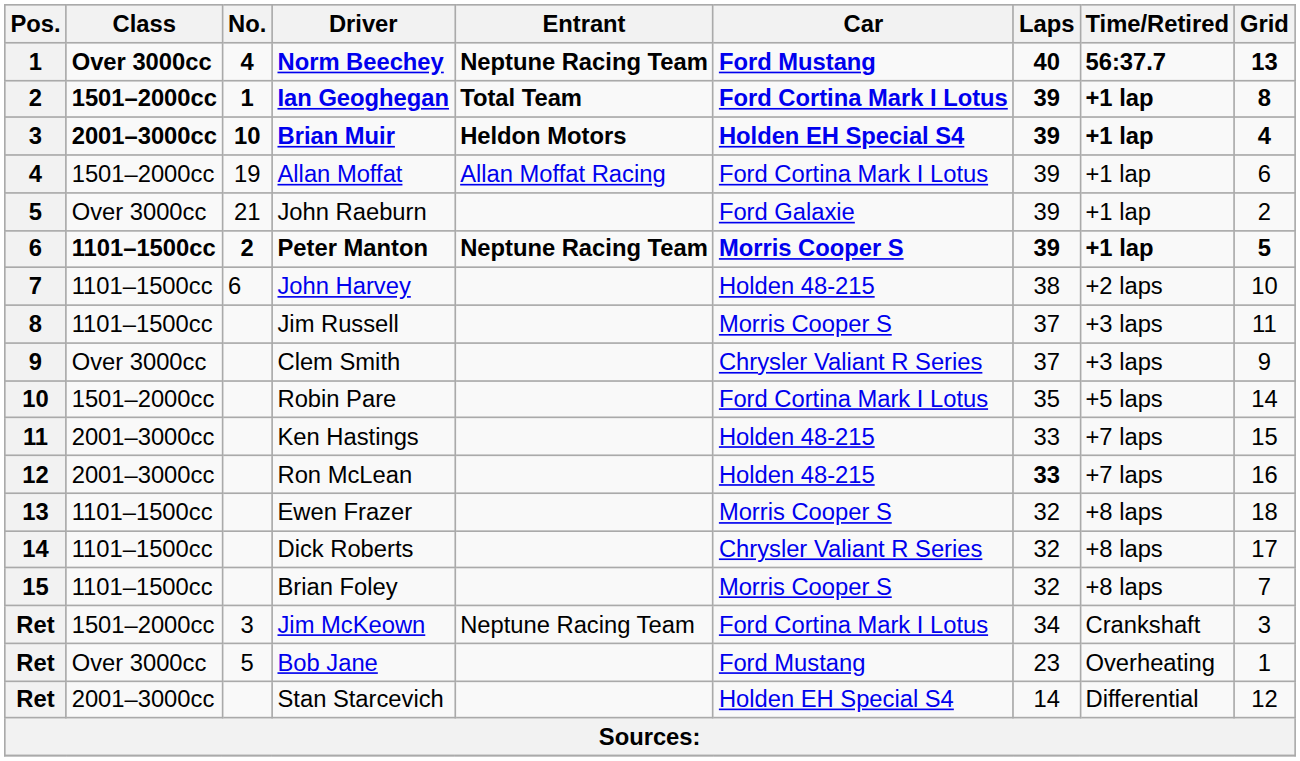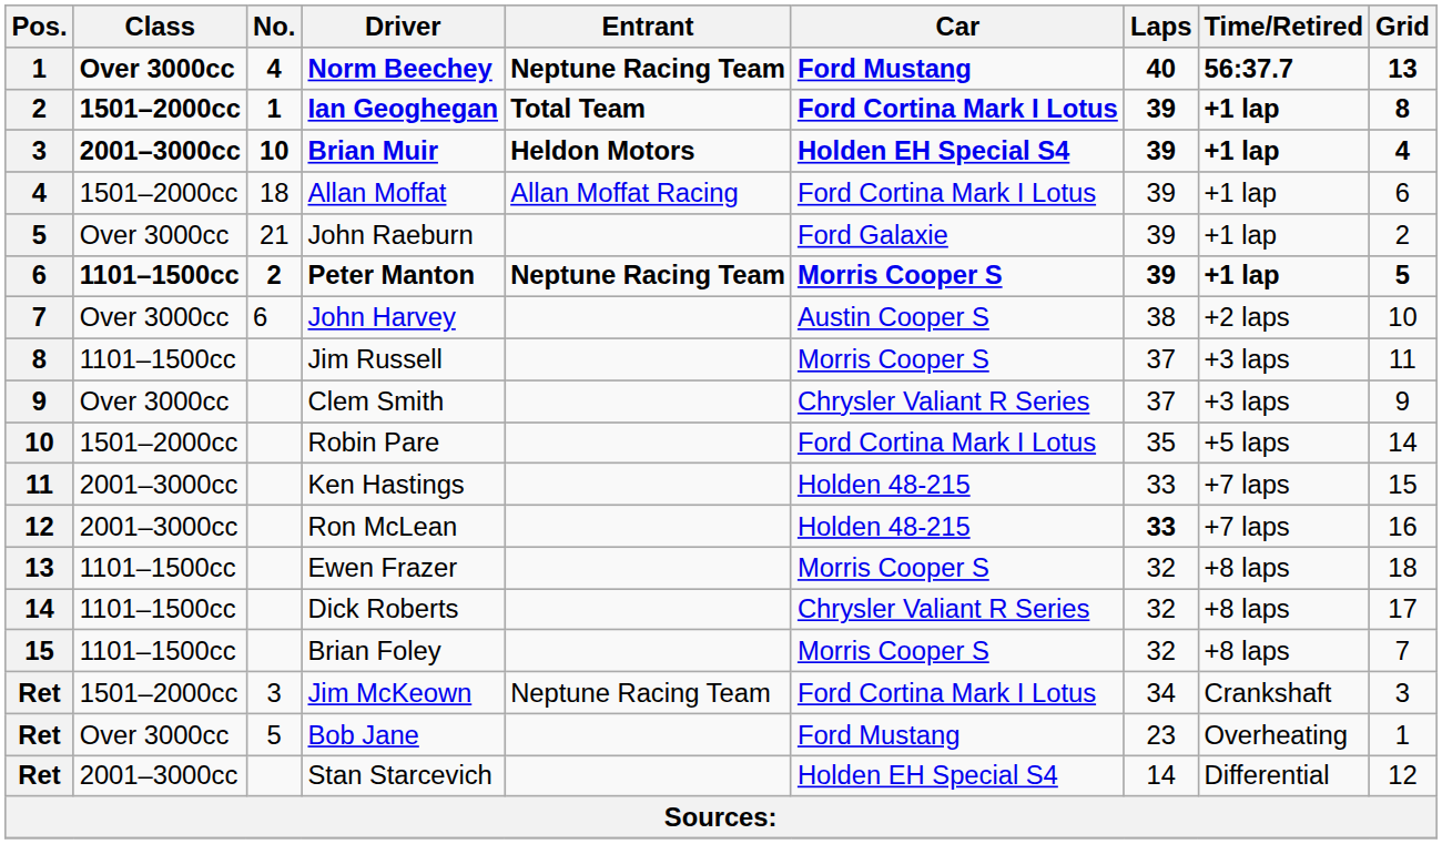Allan Moffat | No.: 19 -> 18
John Harvey | Class: 1101–1500cc -> Over 3000cc
John Harvey | Car: Holden 48-215 -> Austin Cooper S
